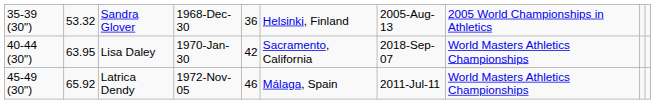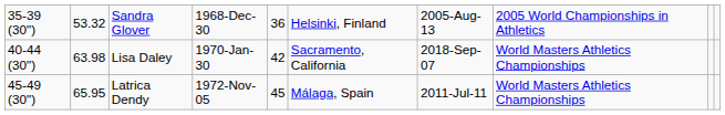Lisa Daley | column 2: 63.95 -> 63.98
Latrica Dendy | column 2: 65.92 -> 65.95
Latrica Dendy | column 5: 46 -> 45
